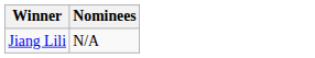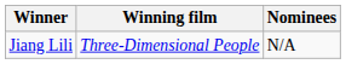+ column: Winning film | Three-Dimensional People
